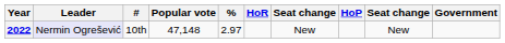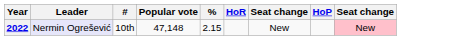- column: Government
2022 | %: 2.97 -> 2.15
2022 | column 9: no background -> pink background
